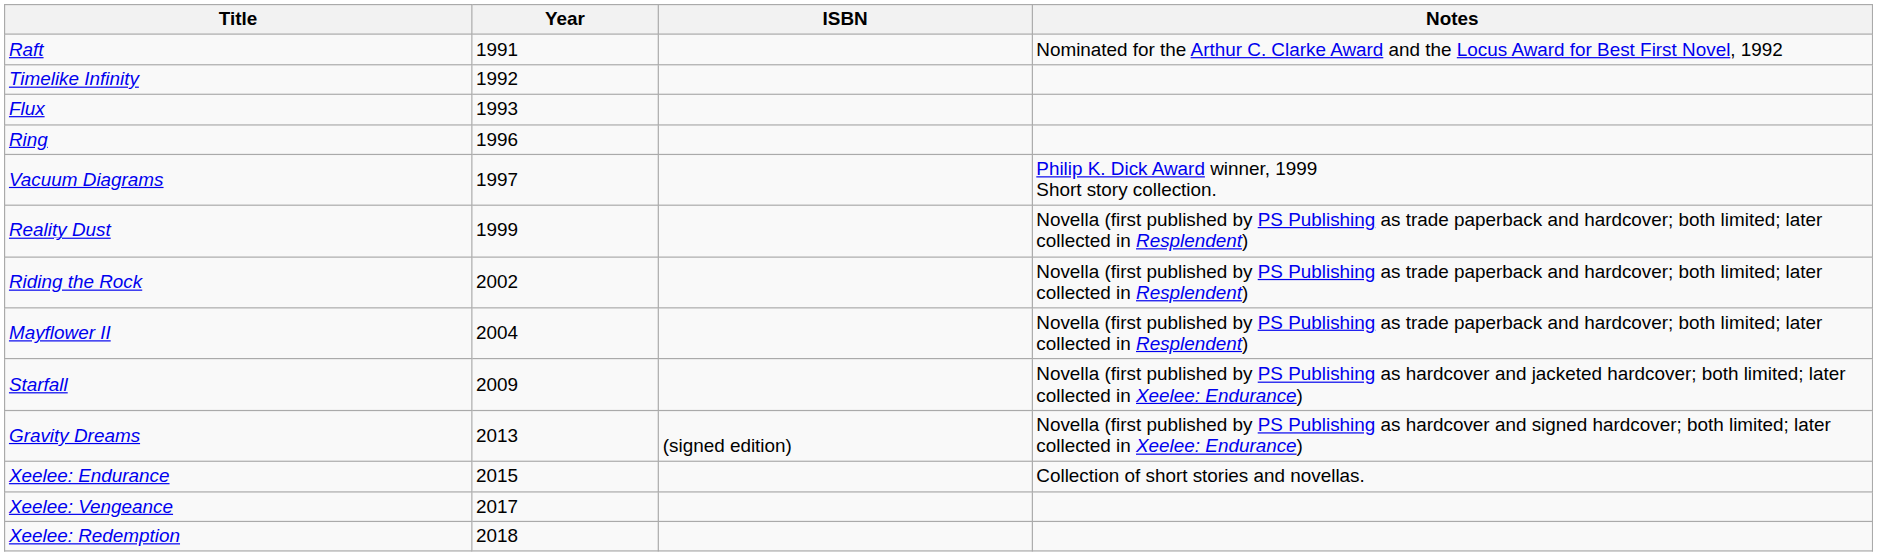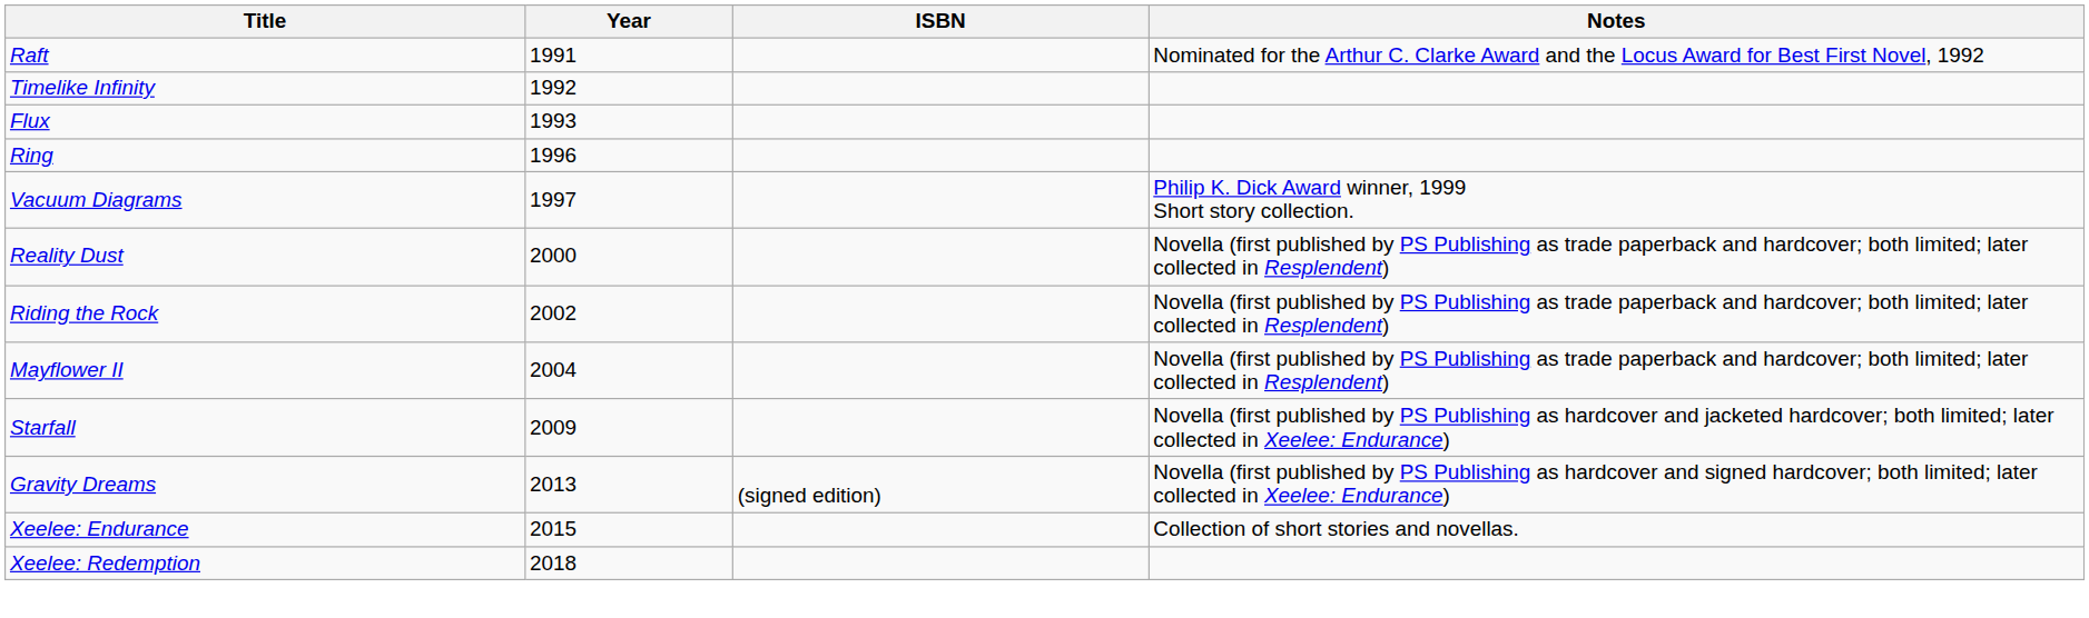Reality Dust | Year: 1999 -> 2000
- row: Xeelee: Vengeance | 2017
